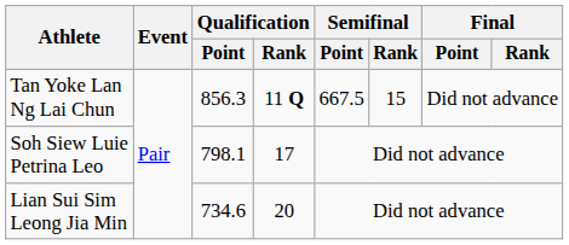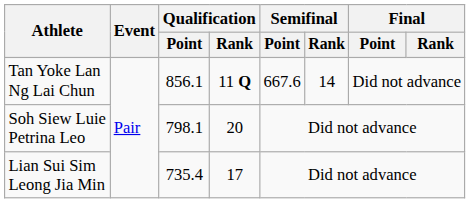Tan Yoke Lan Ng Lai Chun | Qualification / Point: 856.3 -> 856.1
Tan Yoke Lan Ng Lai Chun | Semifinal / Point: 667.5 -> 667.6
Tan Yoke Lan Ng Lai Chun | Semifinal / Rank: 15 -> 14
Soh Siew Luie Petrina Leo | Qualification / Rank: 17 -> 20
Lian Sui Sim Leong Jia Min | Qualification / Point: 734.6 -> 735.4
Lian Sui Sim Leong Jia Min | Qualification / Rank: 20 -> 17
